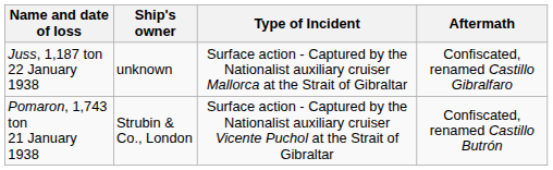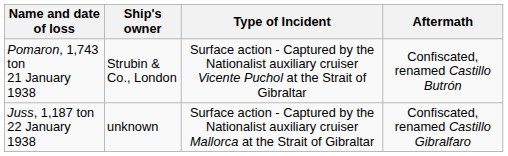rows swapped: Juss, 1,187 ton 22 January 1938 <-> Pomaron, 1,743 ton 21 January 1938
